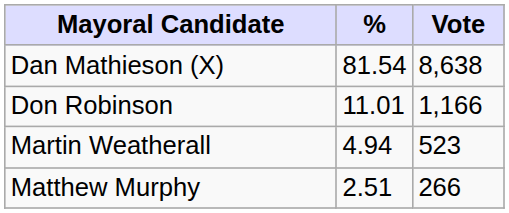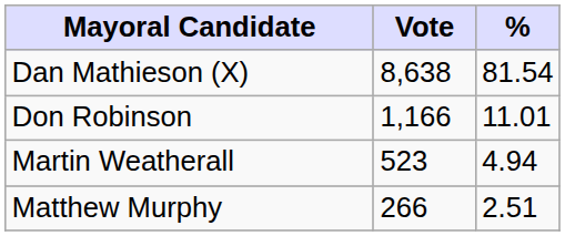columns swapped: Vote <-> %
